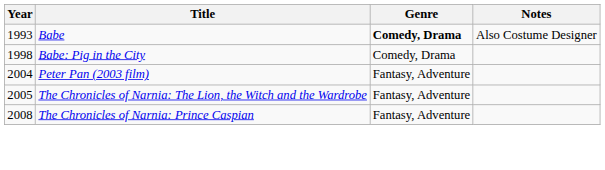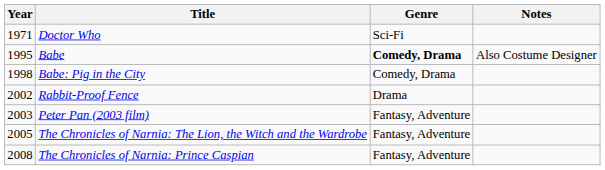+ row: 1971 | Doctor Who | Sci-Fi
Babe | Year: 1993 -> 1995
+ row: 2002 | Rabbit-Proof Fence | Drama
Peter Pan (2003 film) | Year: 2004 -> 2003
